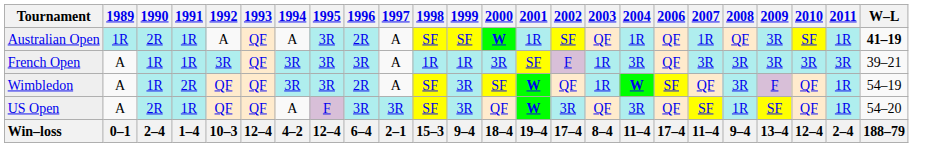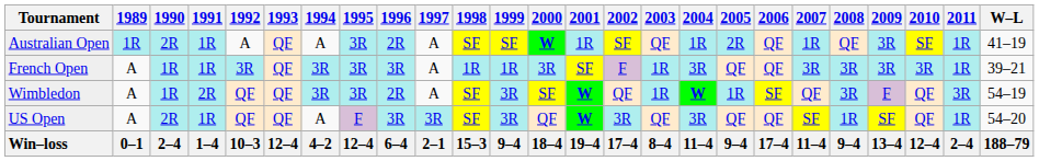+ column: 2005 | 2R | QF | 1R | QF | 9–4
Australian Open | W–L: bold -> normal
French Open | 2011: 3R -> 1R
Wimbledon | 2011: 1R -> 3R
